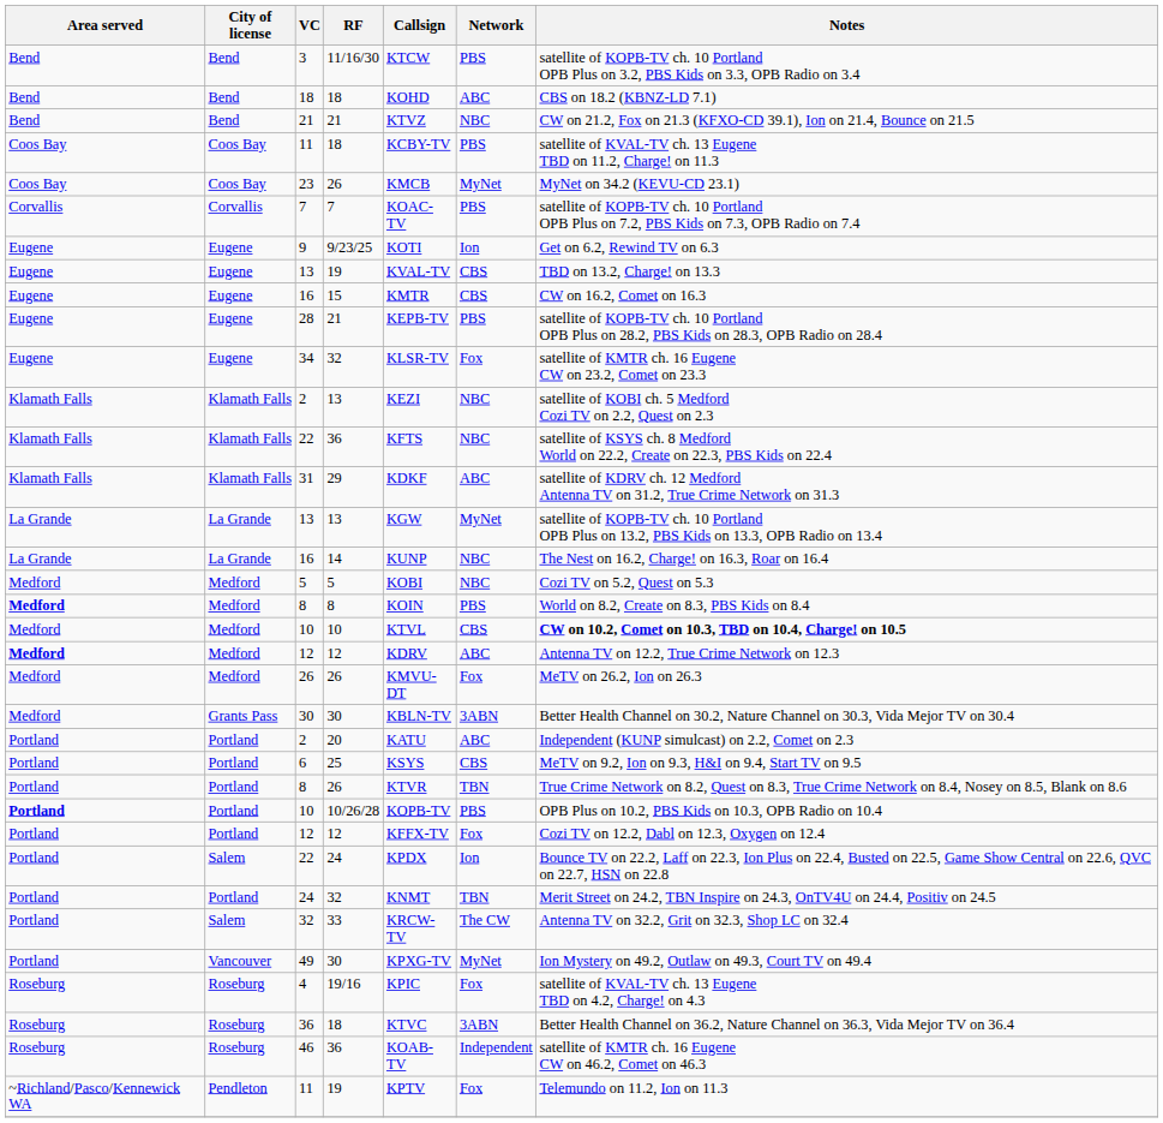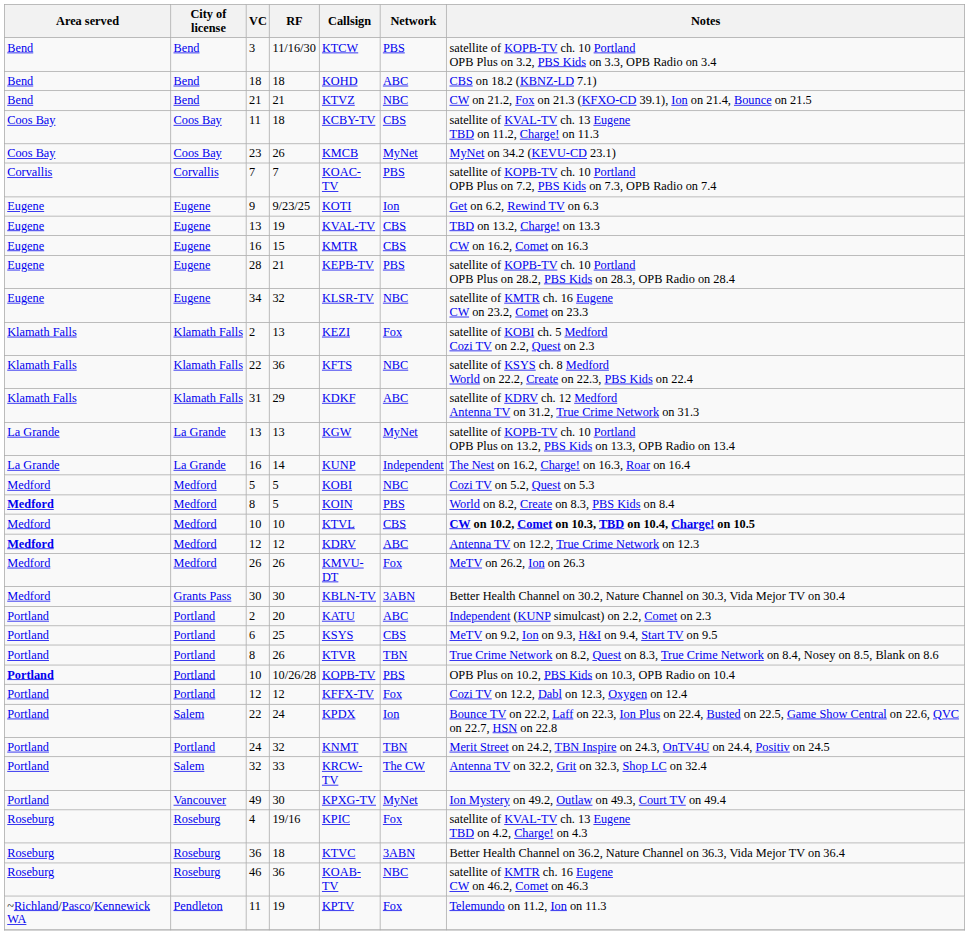Coos Bay / 11 | Network: PBS -> CBS
34 | Network: Fox -> NBC
Klamath Falls / 2 | Network: NBC -> Fox
La Grande / 16 | Network: NBC -> Independent
Medford / 8 | RF: 8 -> 5
46 | Network: Independent -> NBC
